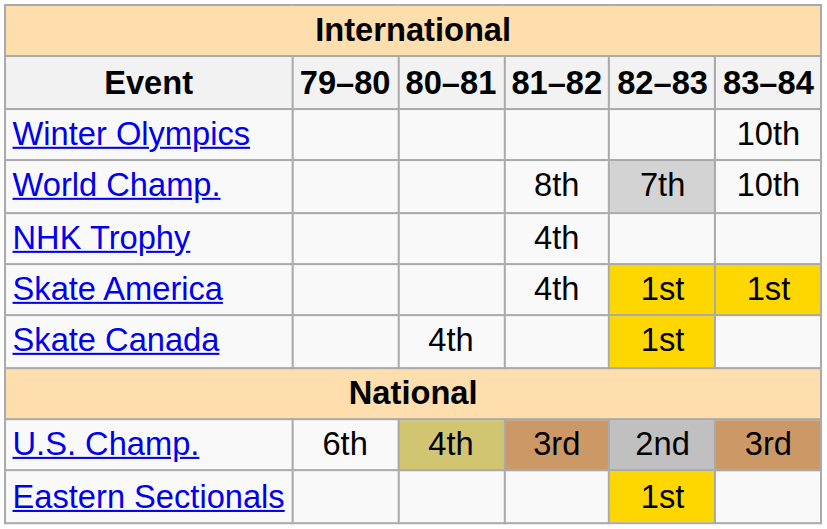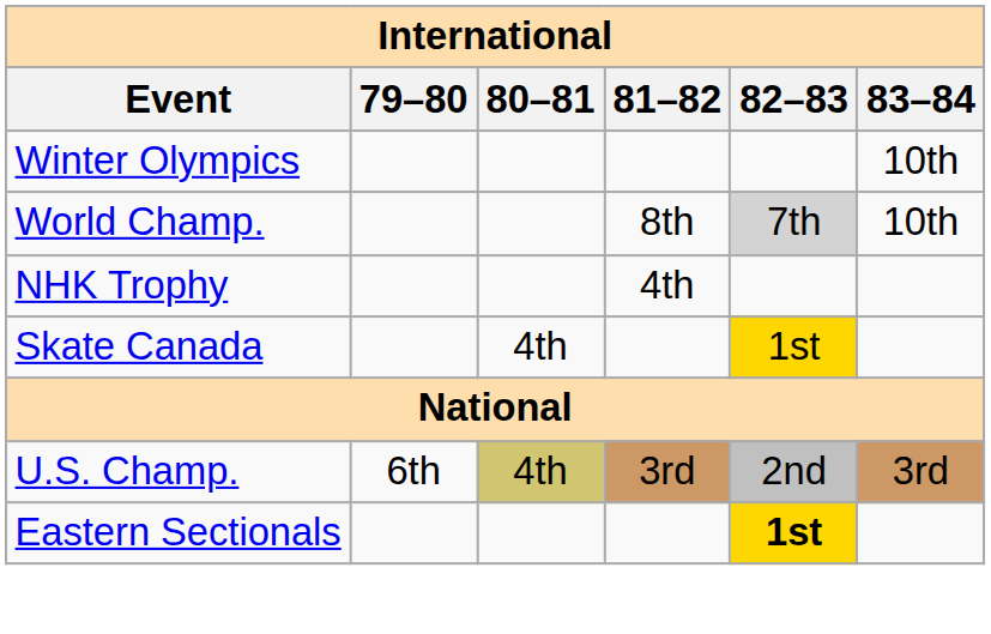- row: Skate America | 4th | 1st | 1st
Eastern Sectionals | 82–83: normal -> bold
